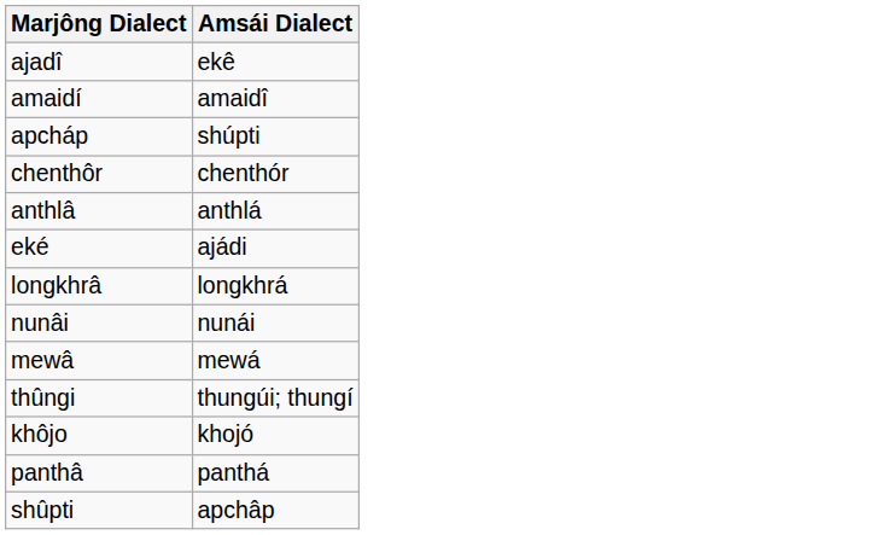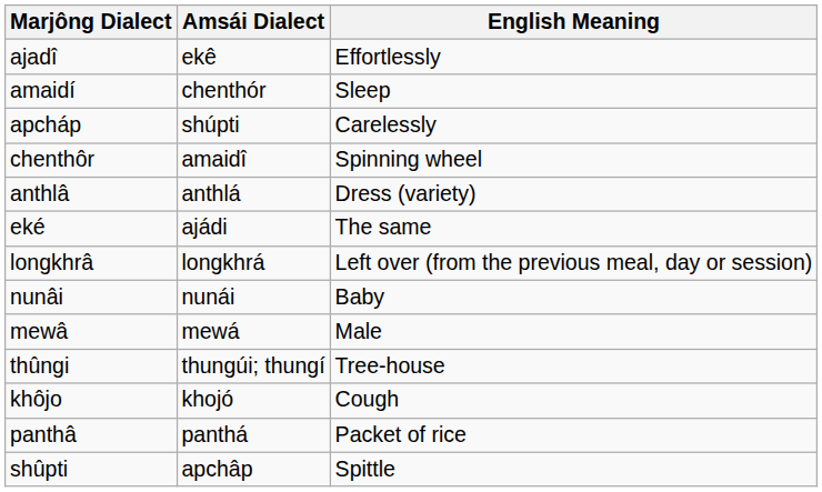+ column: English Meaning | Effortlessly | Sleep | Carelessly | Spinning wheel | Dress (variety) | The same | Left over (from the previous meal, day or session) | Baby | Male | Tree-house | Cough | Packet of rice | Spittle
amaidí | Amsái Dialect: amaidî -> chenthór
chenthôr | Amsái Dialect: chenthór -> amaidî
